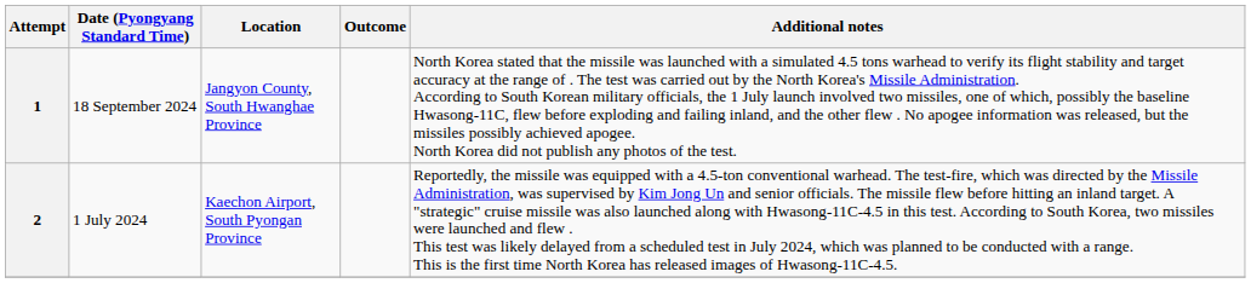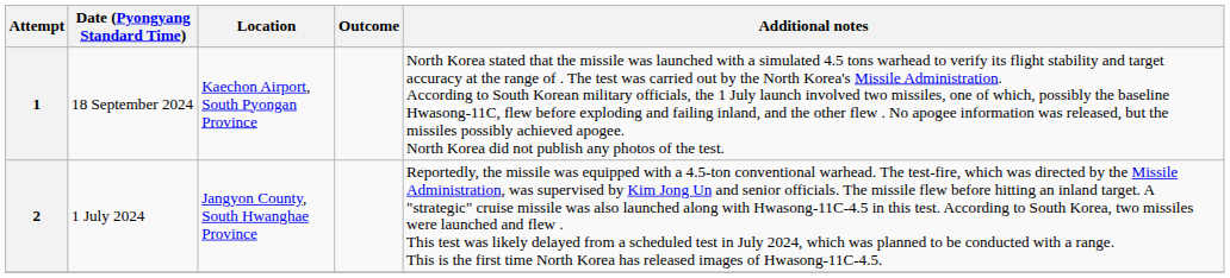1 | Location: Jangyon County, South Hwanghae Province -> Kaechon Airport, South Pyongan Province
2 | Location: Kaechon Airport, South Pyongan Province -> Jangyon County, South Hwanghae Province
